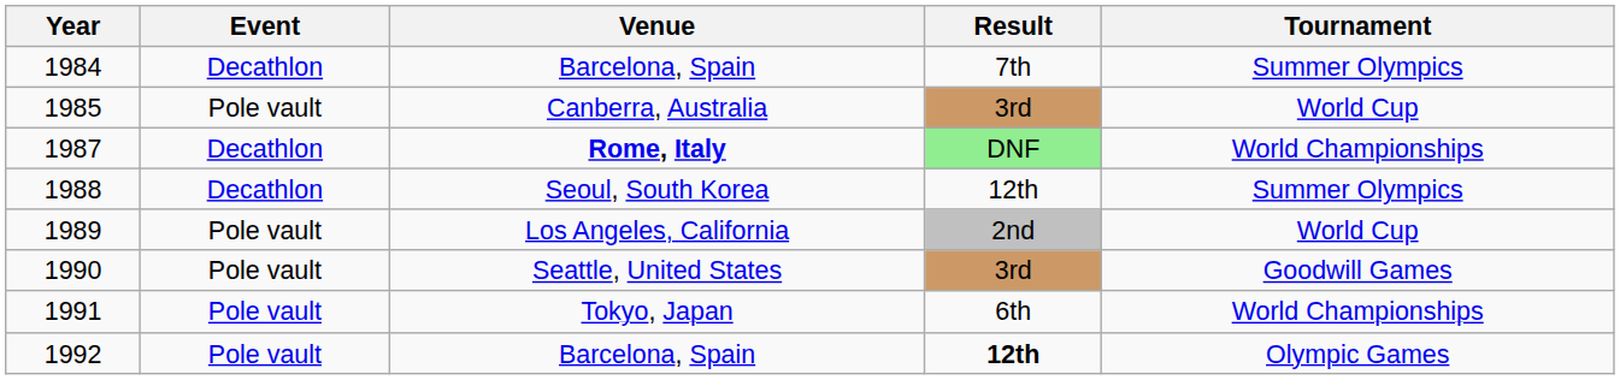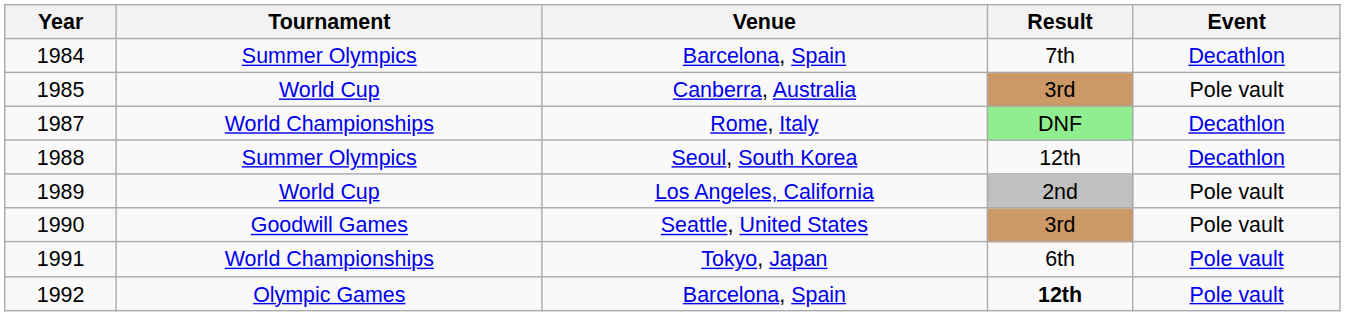columns swapped: Tournament <-> Event
1987 | Venue: bold -> normal
